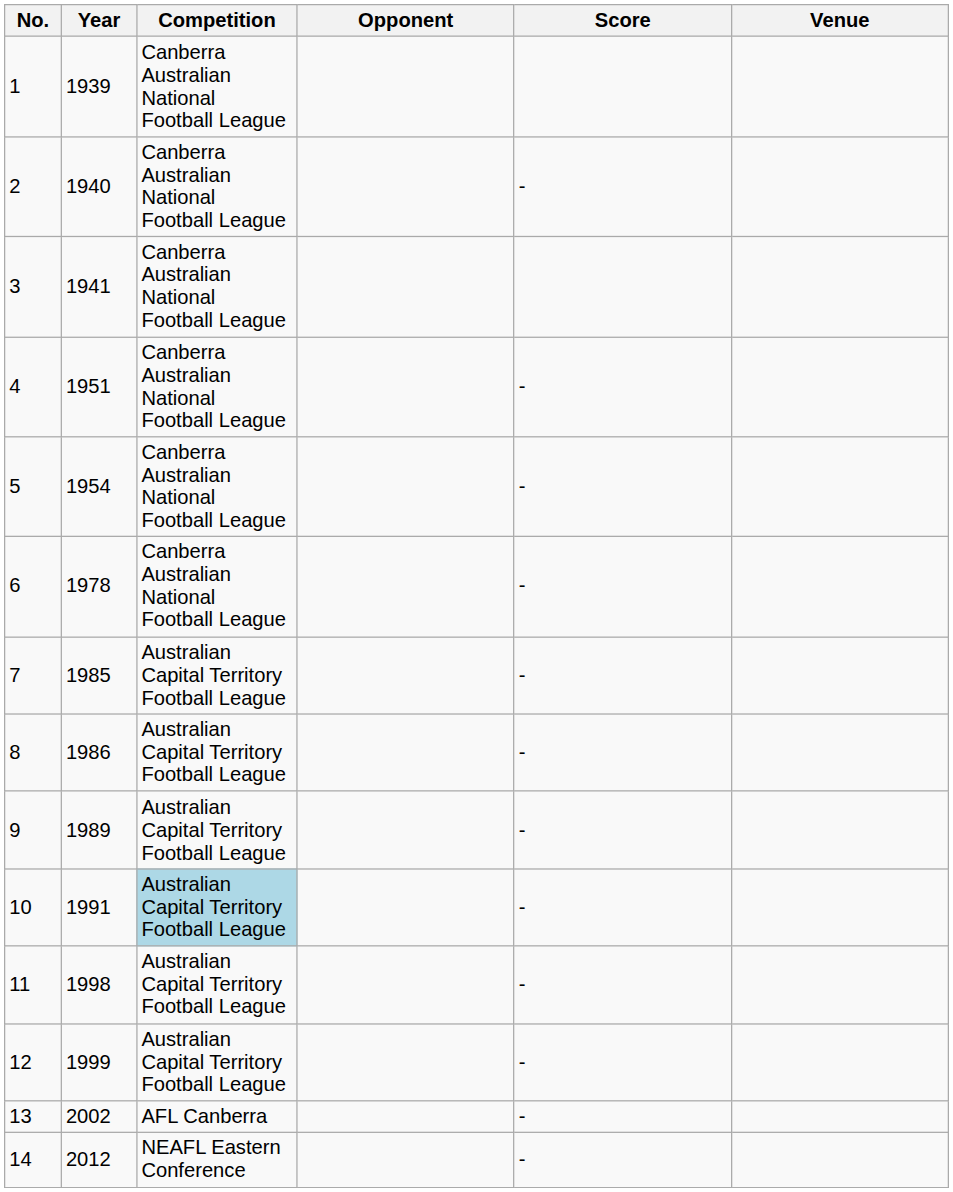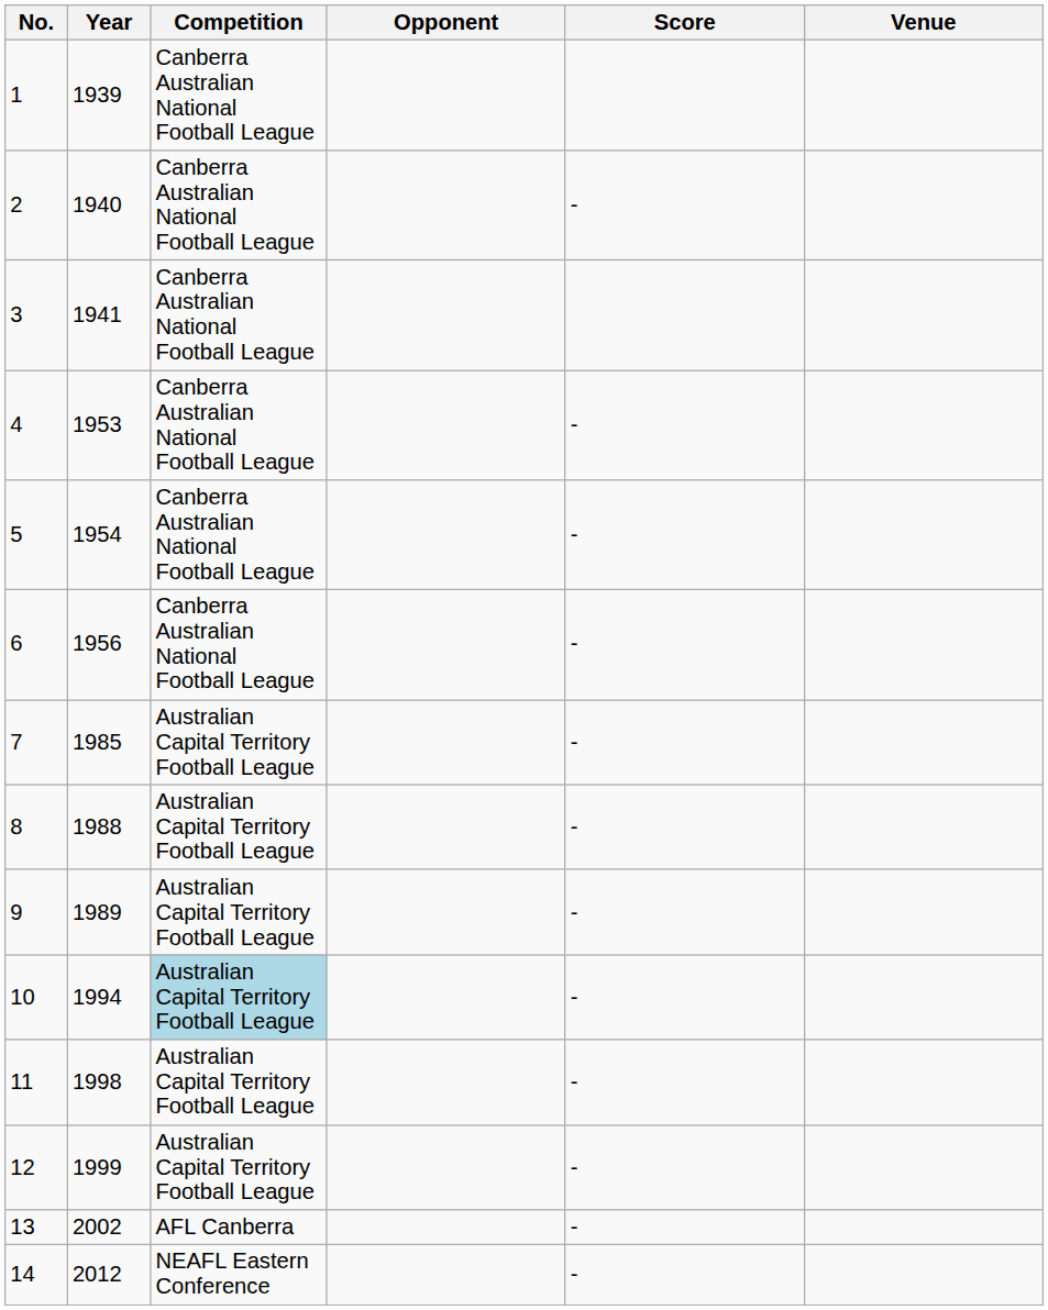4 | Year: 1951 -> 1953
6 | Year: 1978 -> 1956
8 | Year: 1986 -> 1988
10 | Year: 1991 -> 1994
